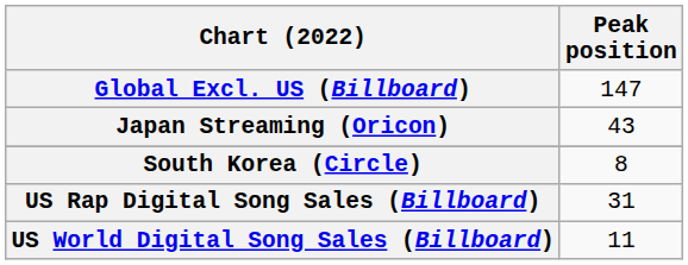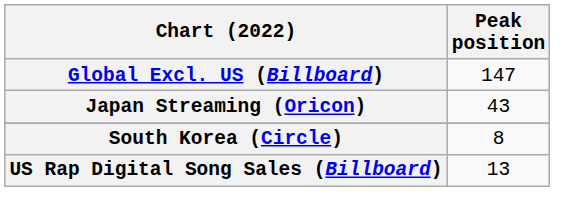US Rap Digital Song Sales (Billboard) | Peak position: 31 -> 13
- row: US World Digital Song Sales (Billboard) | 11
